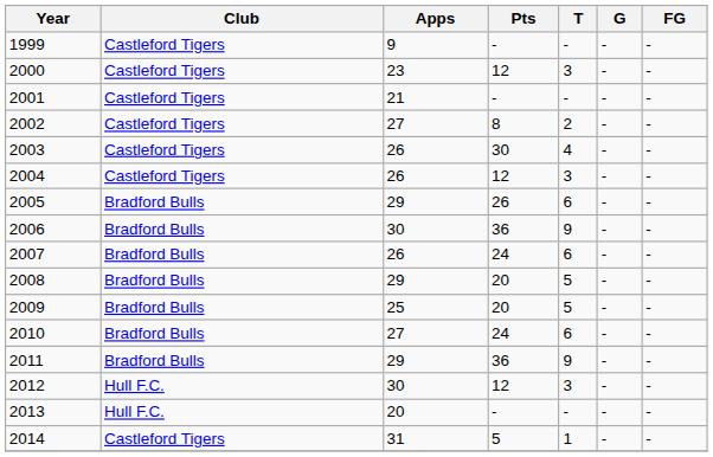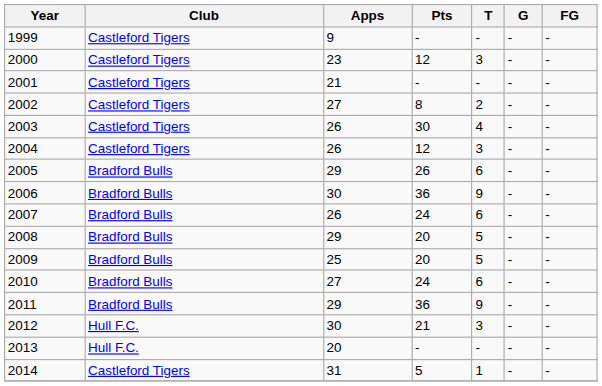2012 | Pts: 12 -> 21
